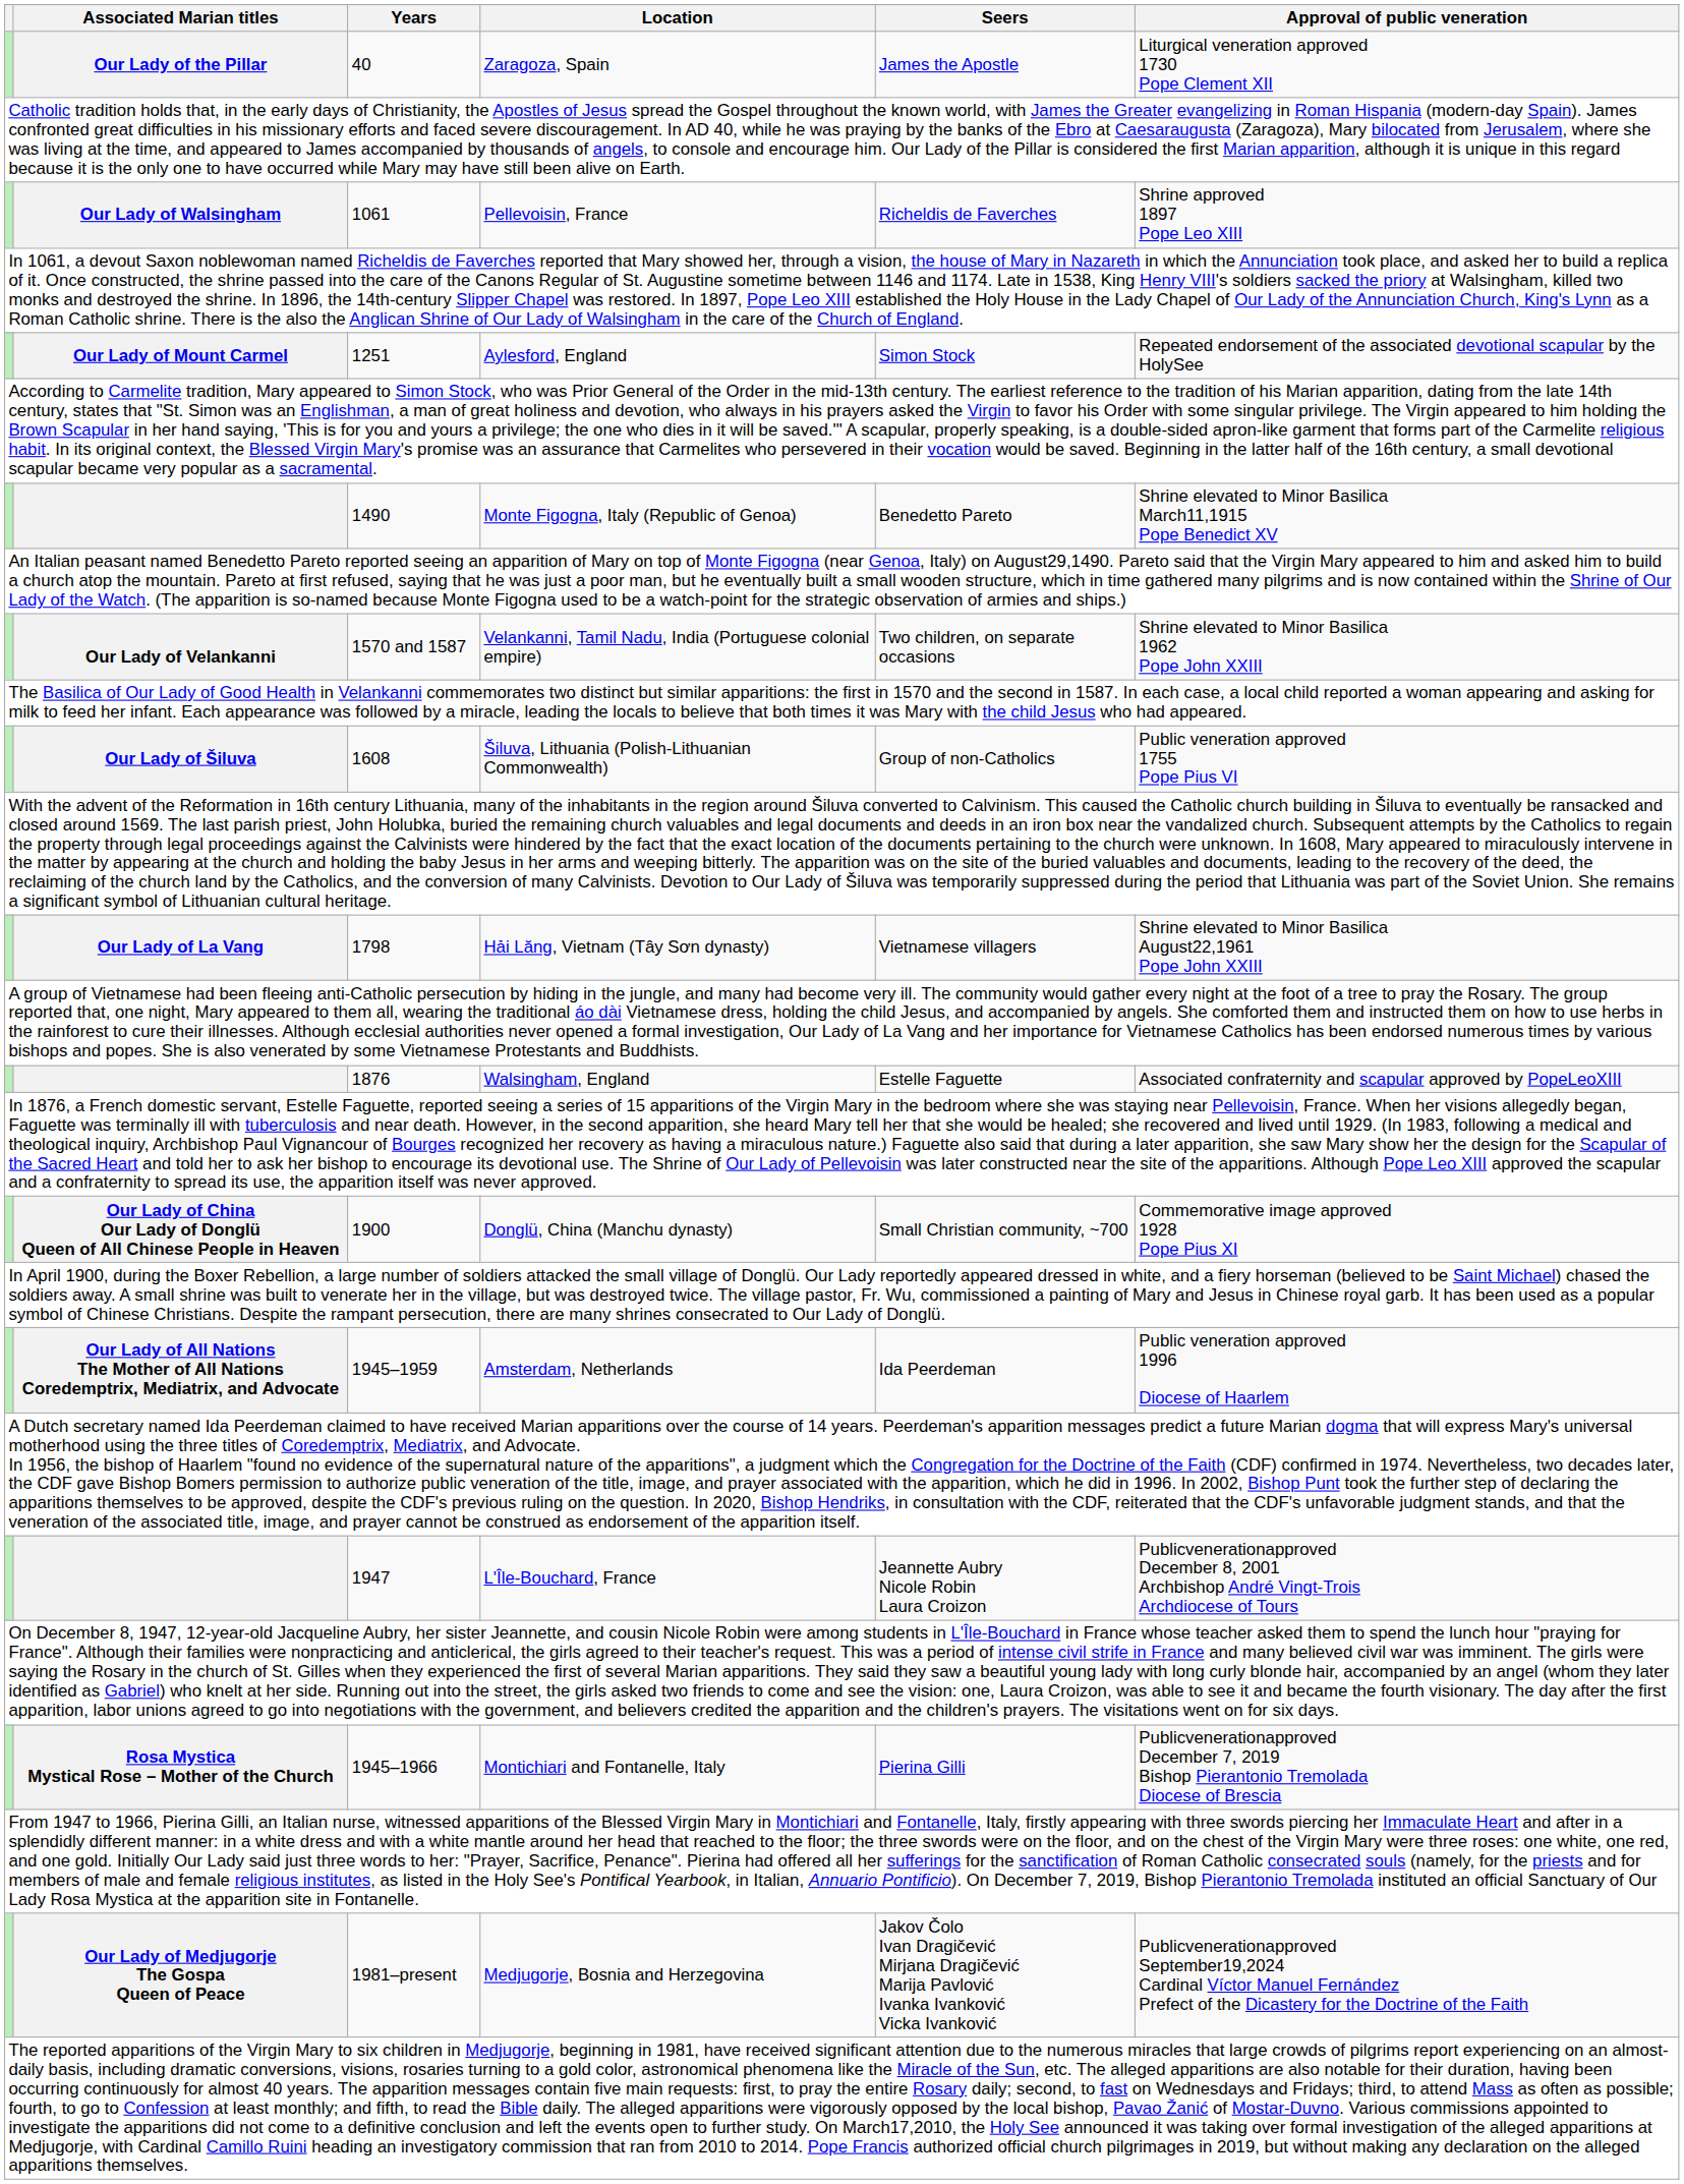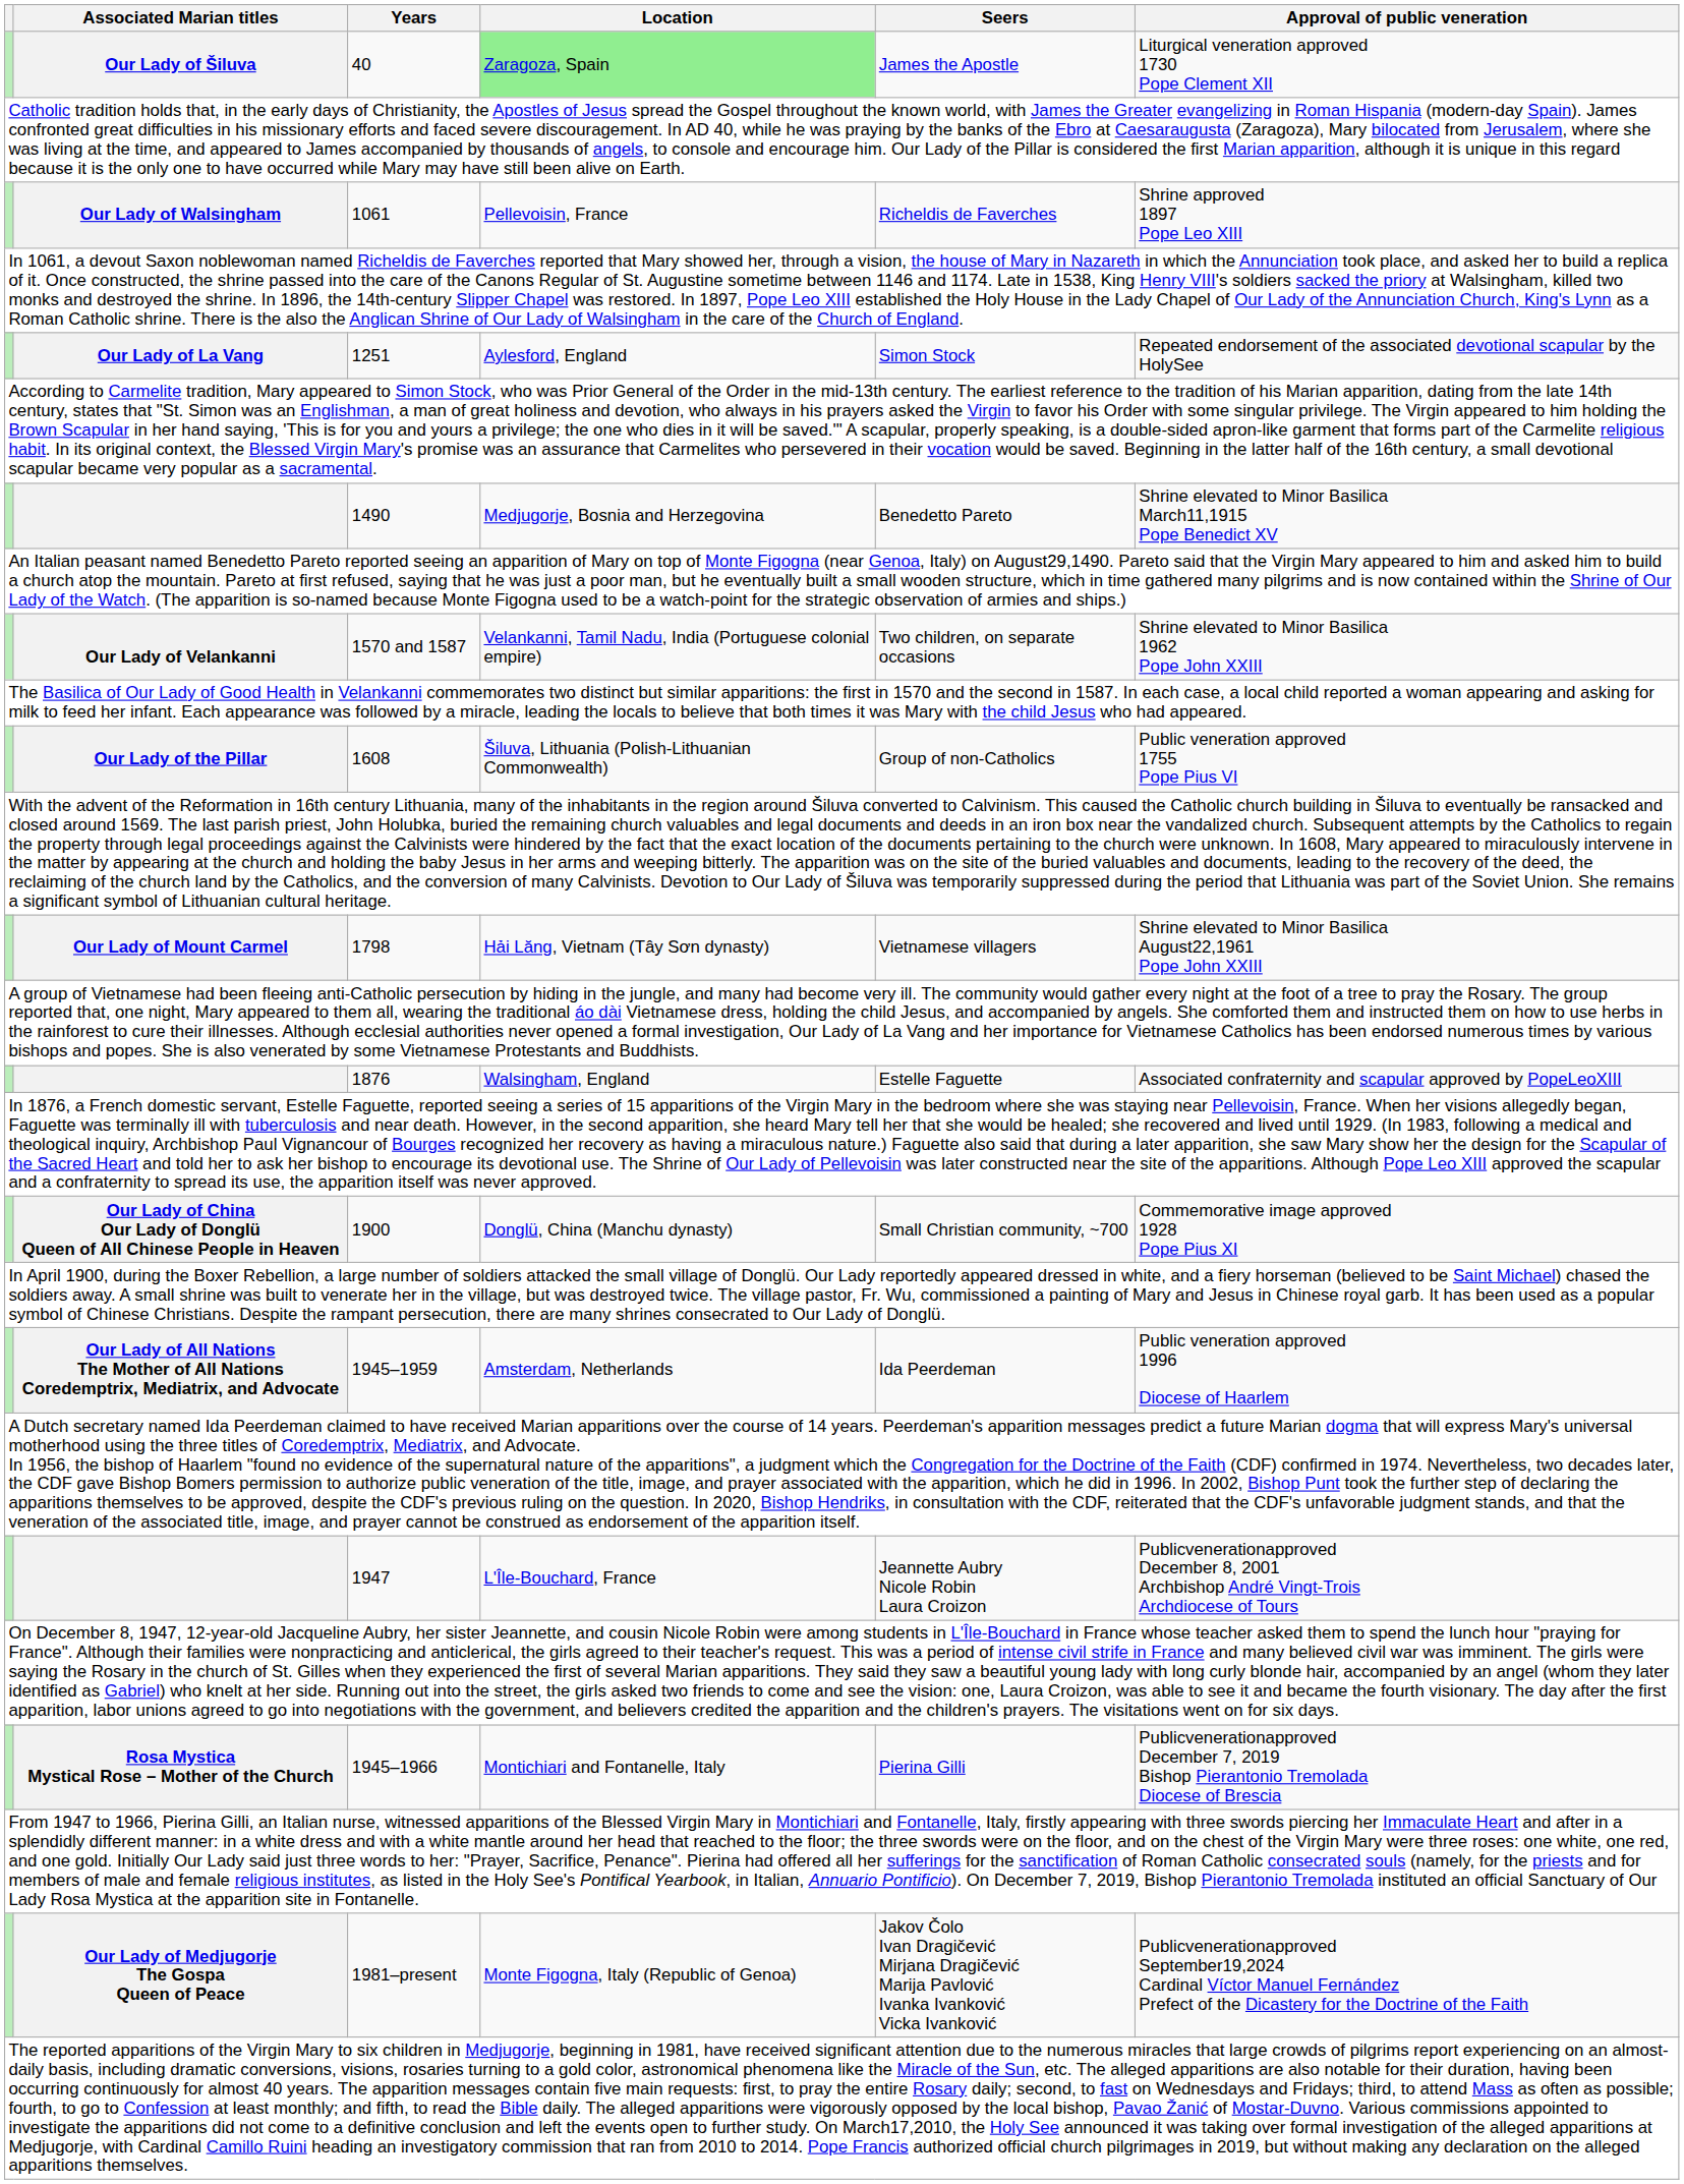40 | Associated Marian titles: Our Lady of the Pillar -> Our Lady of Šiluva
40 | Location: no background -> lightgreen background
1251 | Associated Marian titles: Our Lady of Mount Carmel -> Our Lady of La Vang
1490 | Location: Monte Figogna, Italy (Republic of Genoa) -> Medjugorje, Bosnia and Herzegovina
1608 | Associated Marian titles: Our Lady of Šiluva -> Our Lady of the Pillar
1798 | Associated Marian titles: Our Lady of La Vang -> Our Lady of Mount Carmel
1981–present | Location: Medjugorje, Bosnia and Herzegovina -> Monte Figogna, Italy (Republic of Genoa)
